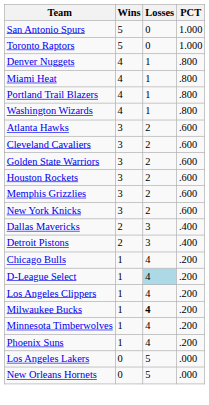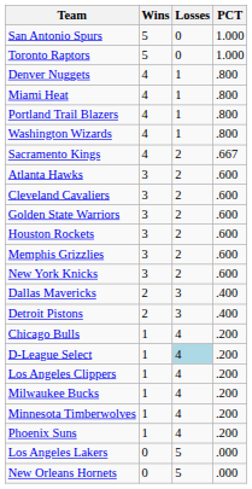+ row: Sacramento Kings | 4 | 2 | .667
Milwaukee Bucks | Losses: bold -> normal
